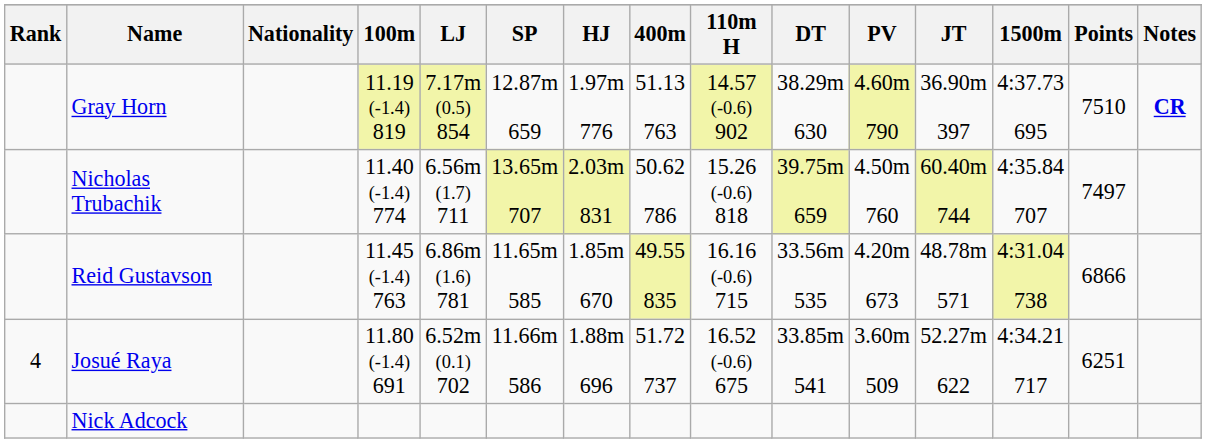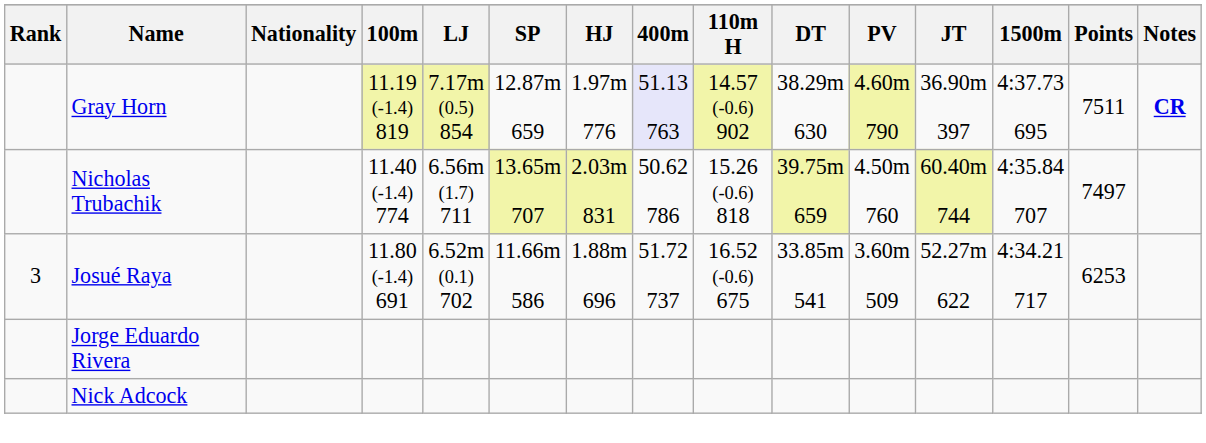Gray Horn | 400m: no background -> lavender background
Gray Horn | Points: 7510 -> 7511
- row: Reid Gustavson | 11.45 (-1.4) 763 | 6.86m (1.6) 781 | 11.65m 585 | 1.85m 670 | 49.55 835 | 16.16 (-0.6) 715 | 33.56m 535 | 4.20m 673 | 48.78m 571 | 4:31.04 738 | 6866
Josué Raya | Rank: 4 -> 3
Josué Raya | Points: 6251 -> 6253
+ row: Jorge Eduardo Rivera
